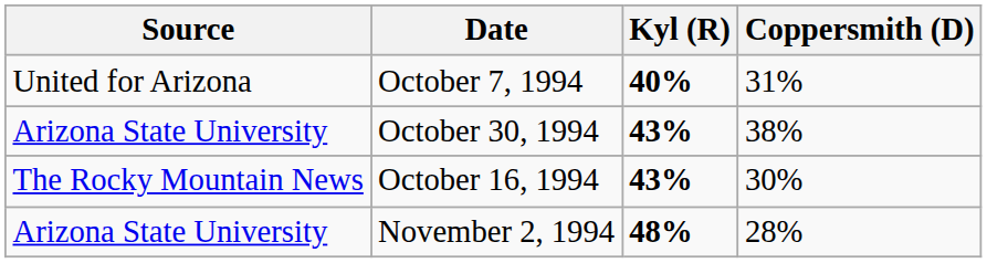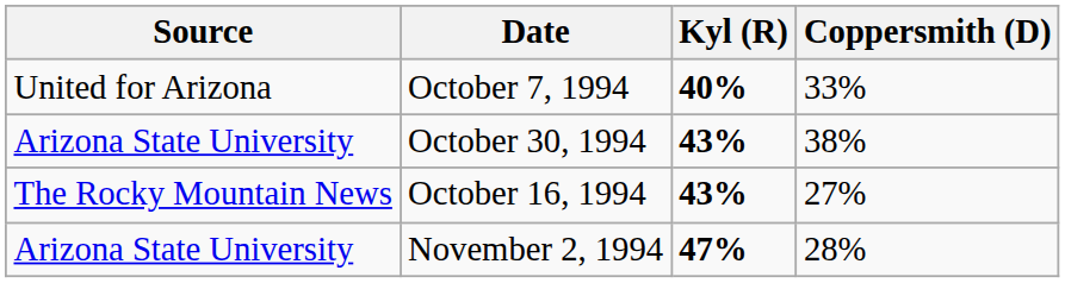October 7, 1994 | Coppersmith (D): 31% -> 33%
October 16, 1994 | Coppersmith (D): 30% -> 27%
November 2, 1994 | Kyl (R): 48% -> 47%
